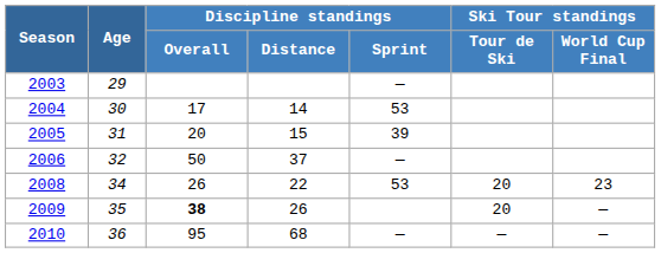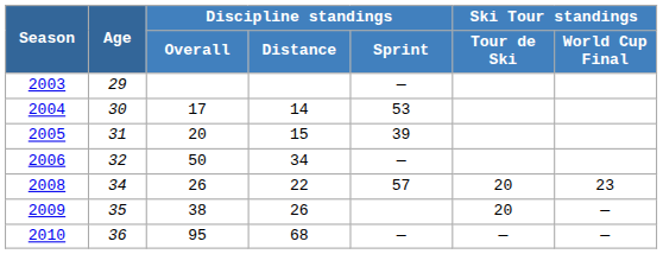2006 | Discipline standings / Distance: 37 -> 34
2008 | Discipline standings / Sprint: 53 -> 57
2009 | Discipline standings / Overall: bold -> normal
